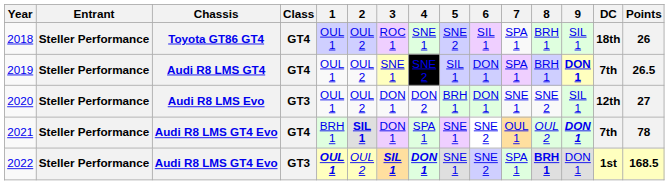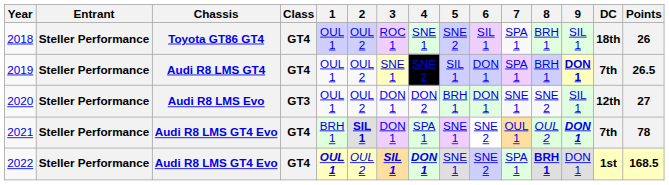2022 | Class: GT3 -> GT4
